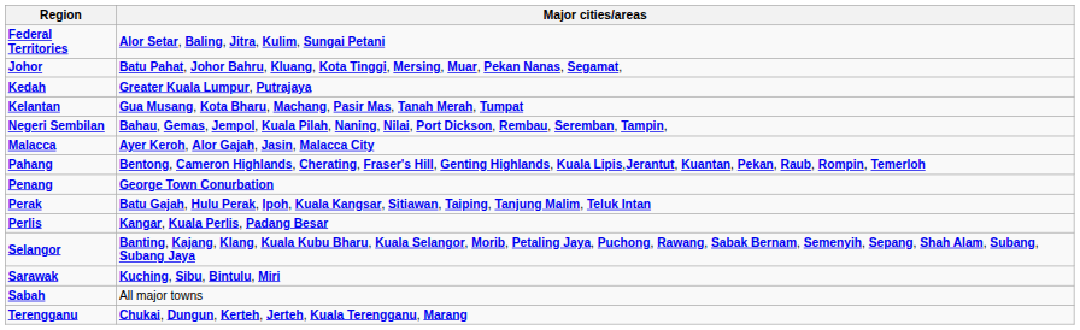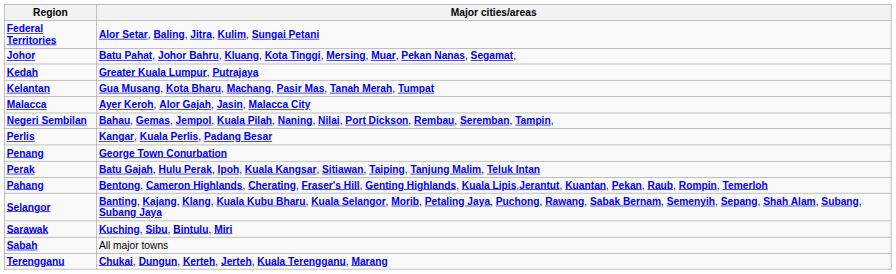rows swapped: Malacca <-> Negeri Sembilan
rows swapped: Pahang <-> Perlis
